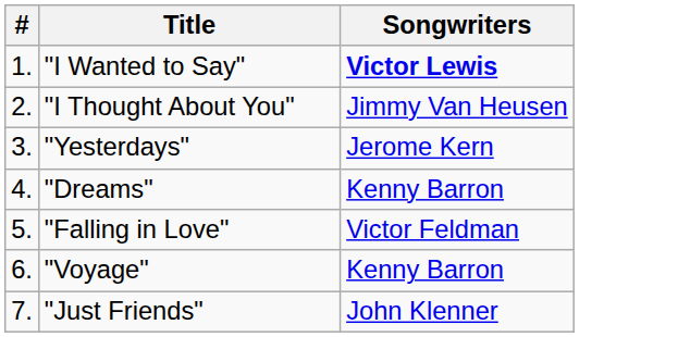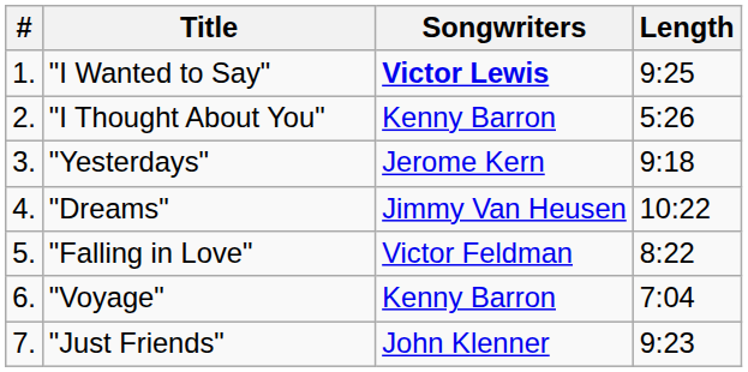+ column: Length | 9:25 | 5:26 | 9:18 | 10:22 | 8:22 | 7:04 | 9:23
"I Thought About You" | Songwriters: Jimmy Van Heusen -> Kenny Barron
"Dreams" | Songwriters: Kenny Barron -> Jimmy Van Heusen
